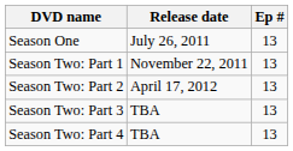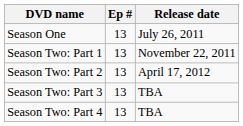columns swapped: Ep # <-> Release date
